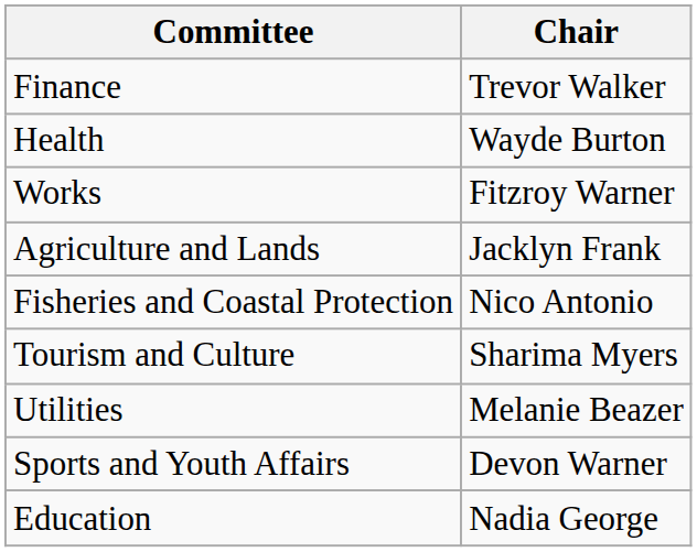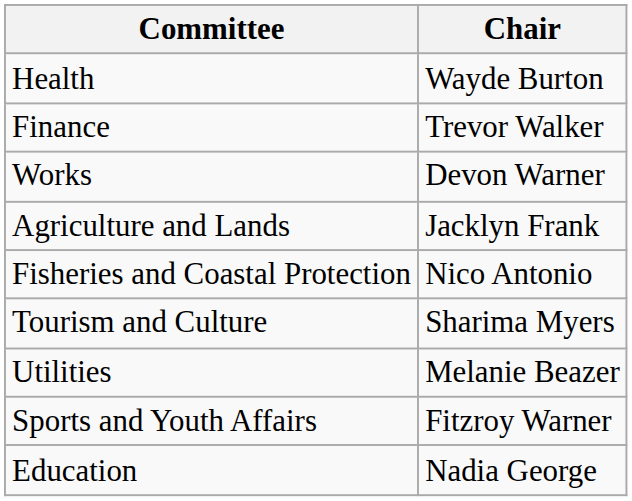rows swapped: Finance <-> Health
Works | Chair: Fitzroy Warner -> Devon Warner
Sports and Youth Affairs | Chair: Devon Warner -> Fitzroy Warner
